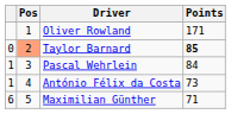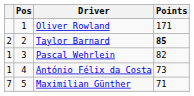Taylor Barnard | column 1: 0 -> 2
Taylor Barnard | Pos: lightsalmon background -> no background
Pascal Wehrlein | Points: 84 -> 82
Maximilian Günther | column 1: 6 -> 7
